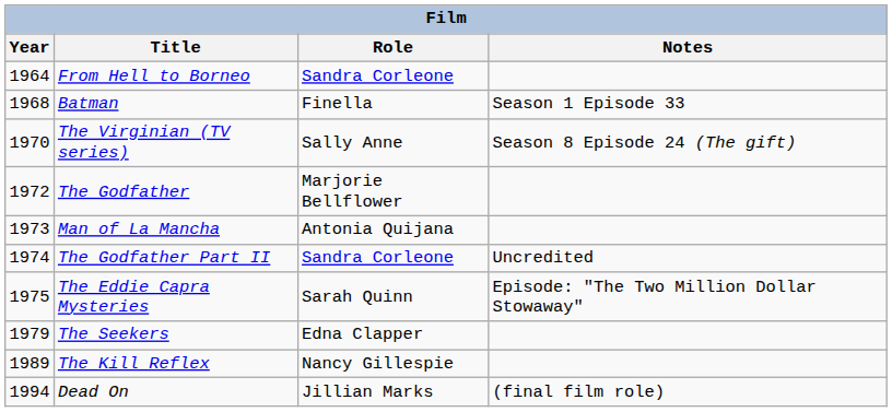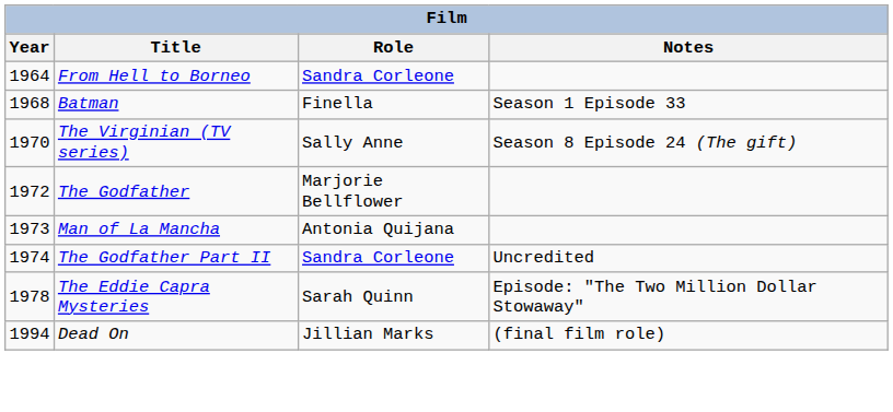The Eddie Capra Mysteries | Year: 1975 -> 1978
- row: 1979 | The Seekers | Edna Clapper
- row: 1989 | The Kill Reflex | Nancy Gillespie
